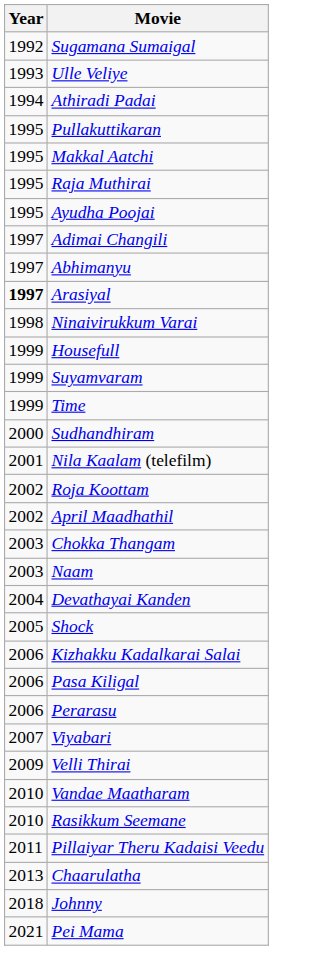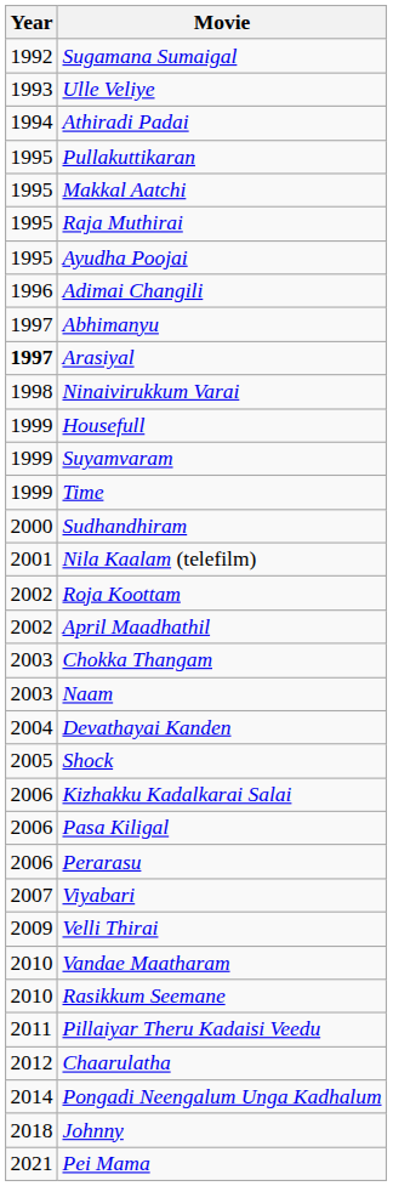Adimai Changili | Year: 1997 -> 1996
Chaarulatha | Year: 2013 -> 2012
+ row: 2014 | Pongadi Neengalum Unga Kadhalum
